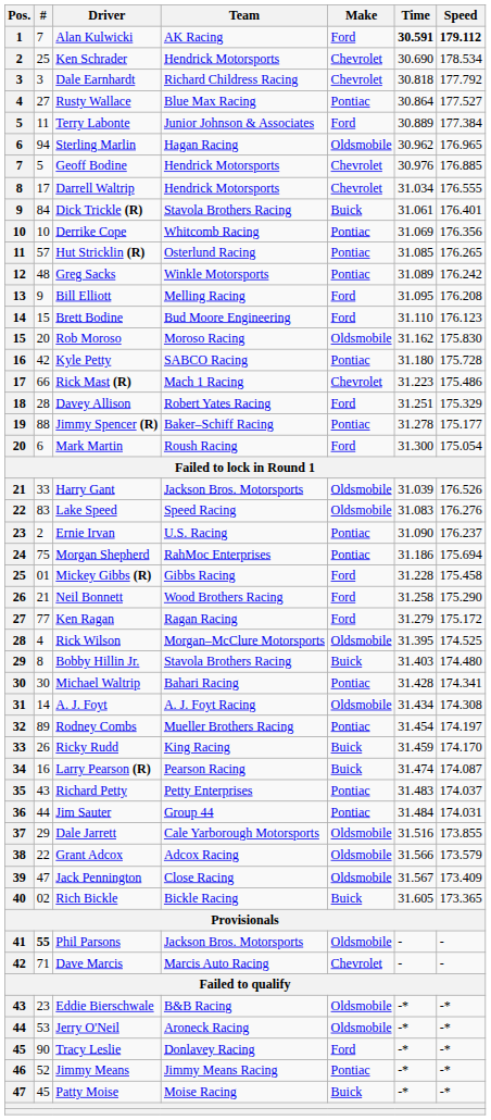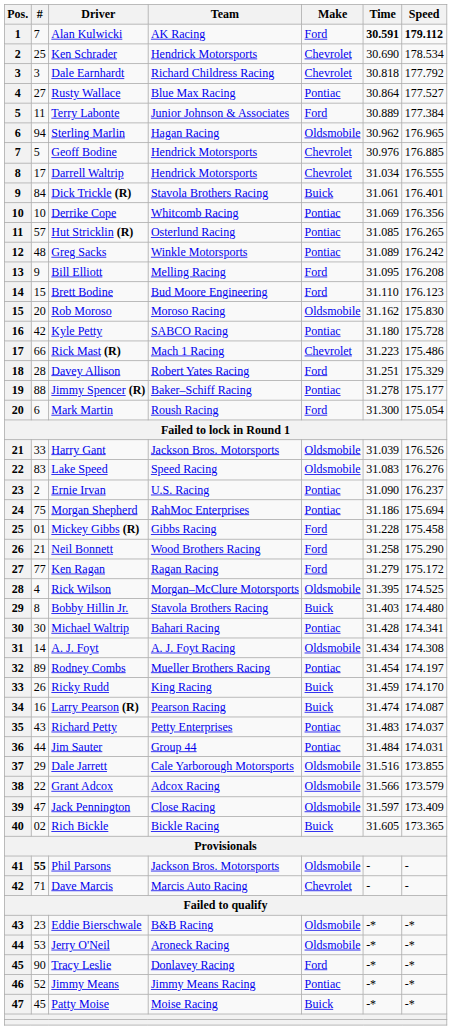Jack Pennington | Time: 31.567 -> 31.597
